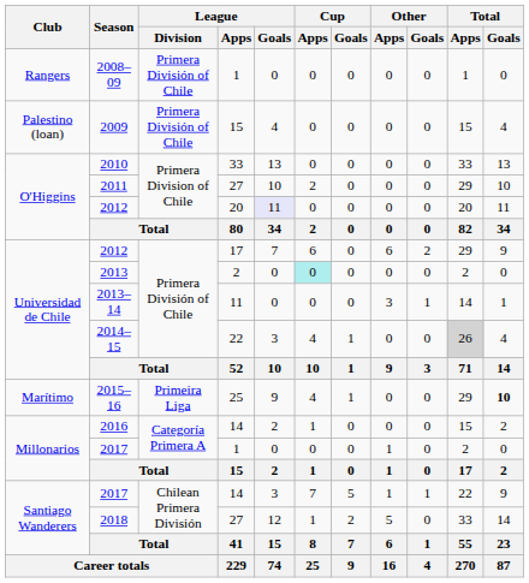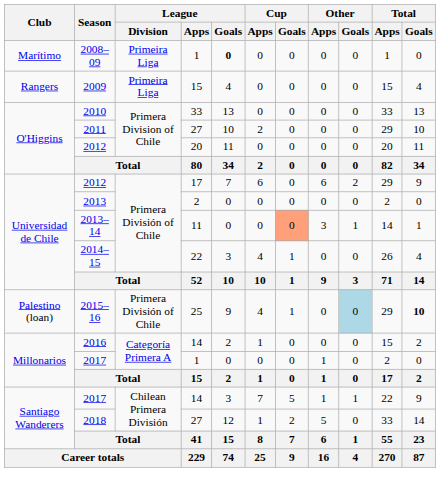2008–09 | Club: Rangers -> Marítimo
2008–09 | League / Division: Primera División of Chile -> Primeira Liga
2008–09 | League / Goals: normal -> bold
2009 | Club: Palestino (loan) -> Rangers
2009 | League / Division: Primera División of Chile -> Primeira Liga
2012 / 20 | League / Goals: lavender background -> no background
2013 | Cup / Apps: paleturquoise background -> no background
2013–14 | Cup / Goals: no background -> lightsalmon background
2014–15 | Total / Apps: lightgrey background -> no background
2015–16 | Club: Marítimo -> Palestino (loan)
2015–16 | League / Division: Primeira Liga -> Primera División of Chile
2015–16 | Other / Goals: no background -> lightblue background
